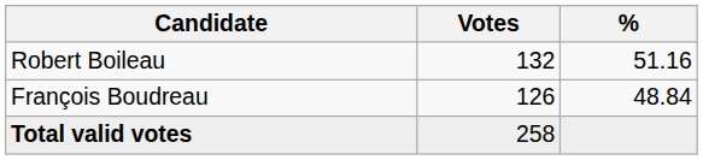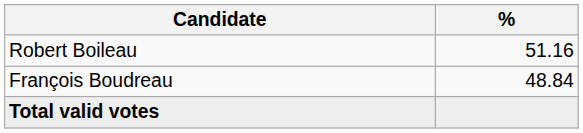- column: Votes | 132 | 126 | 258
